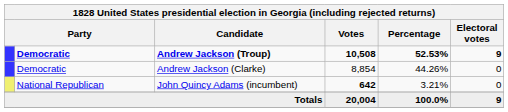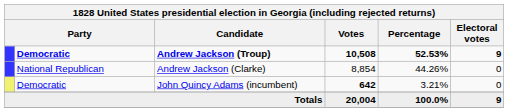Andrew Jackson (Clarke) | column 2: Democratic -> National Republican
John Quincy Adams (incumbent) | column 2: National Republican -> Democratic
